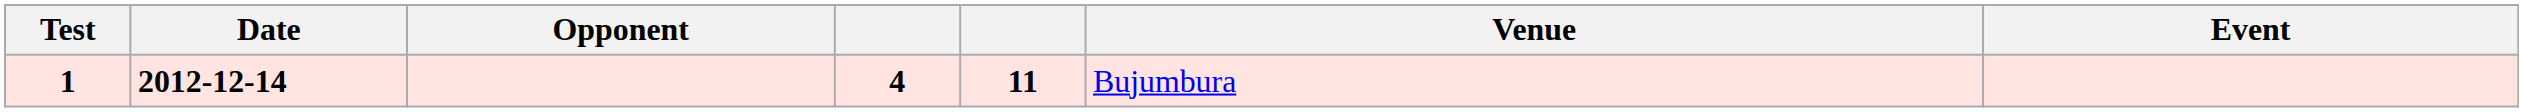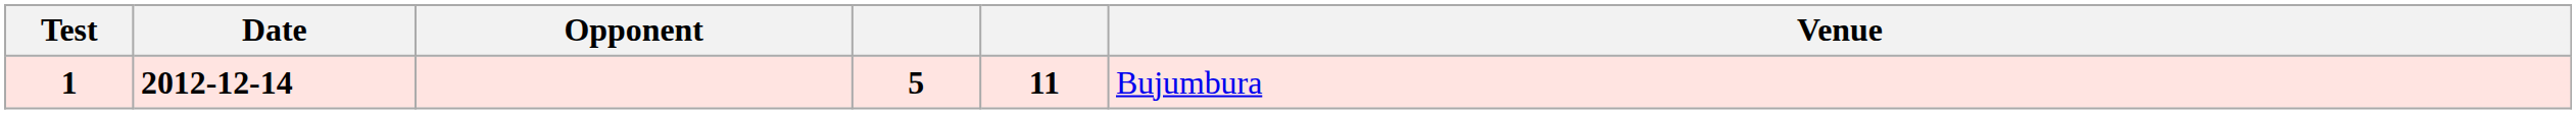- column: Event
1 | column 4: 4 -> 5
